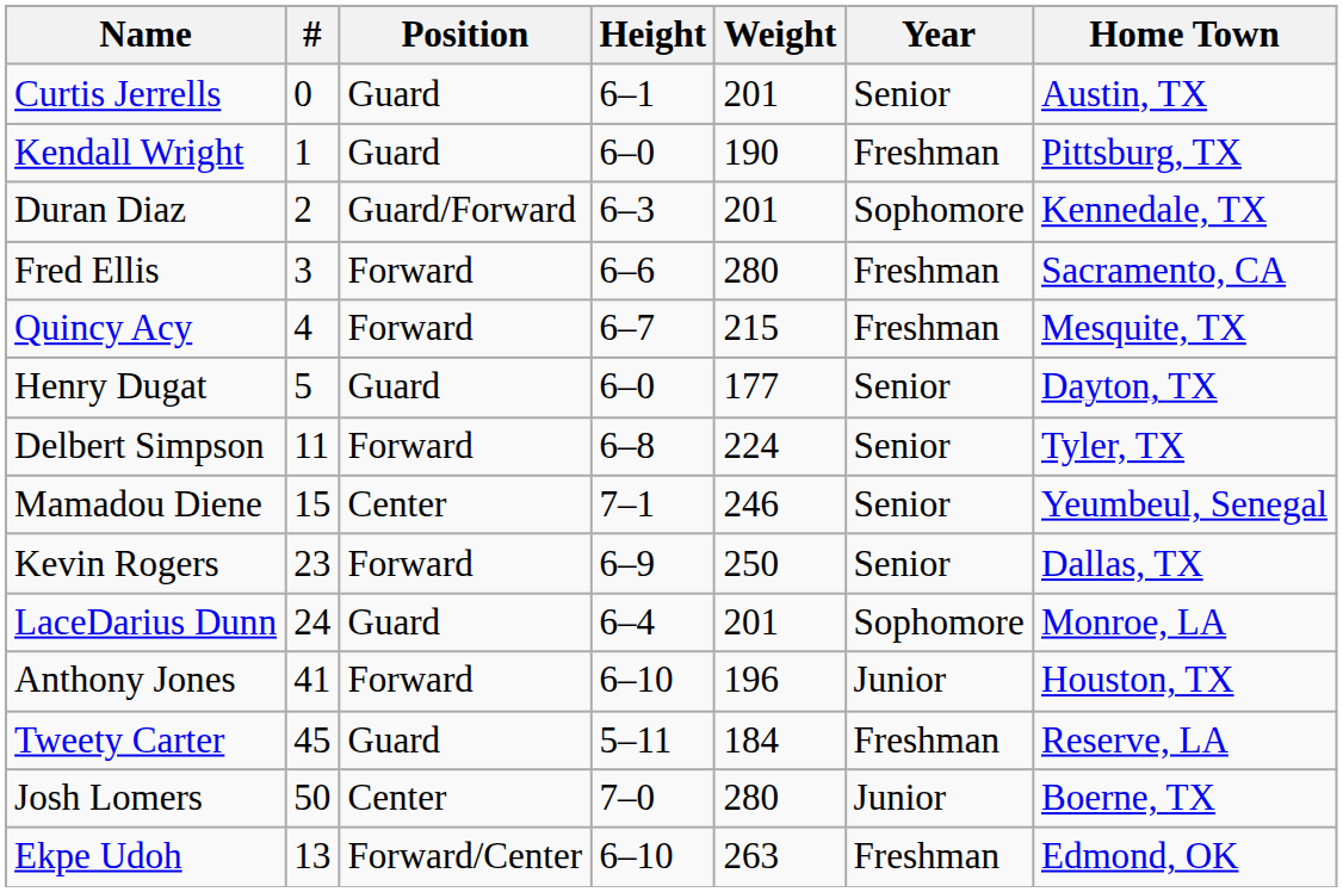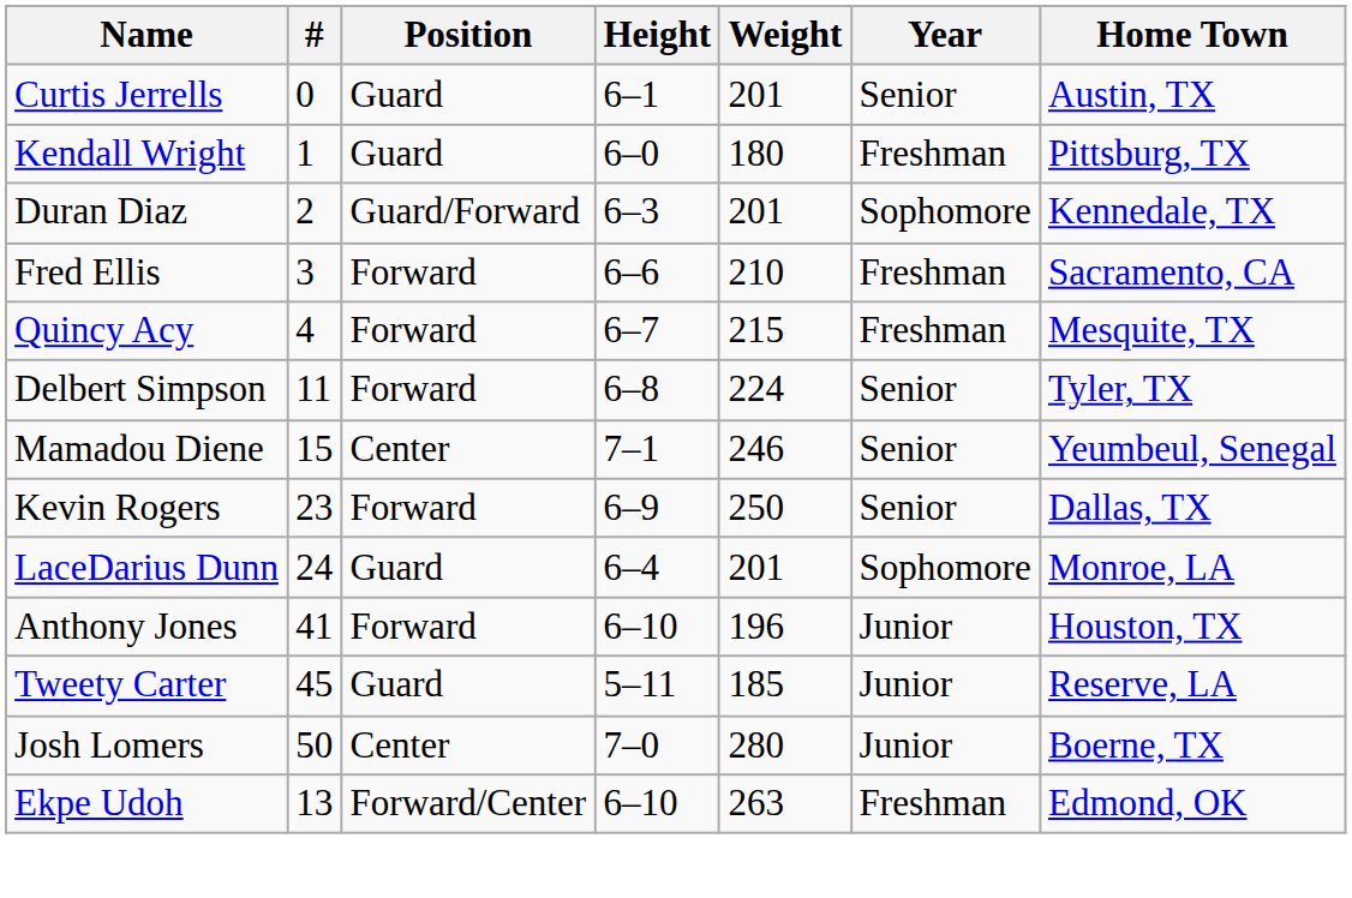Kendall Wright | Weight: 190 -> 180
Fred Ellis | Weight: 280 -> 210
- row: Henry Dugat | 5 | Guard | 6–0 | 177 | Senior | Dayton, TX
Tweety Carter | Weight: 184 -> 185
Tweety Carter | Year: Freshman -> Junior
